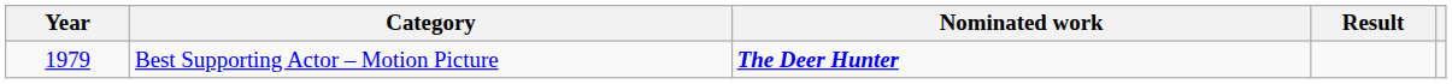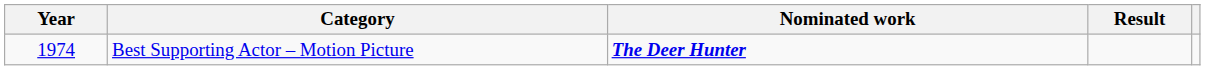Best Supporting Actor – Motion Picture | Year: 1979 -> 1974
